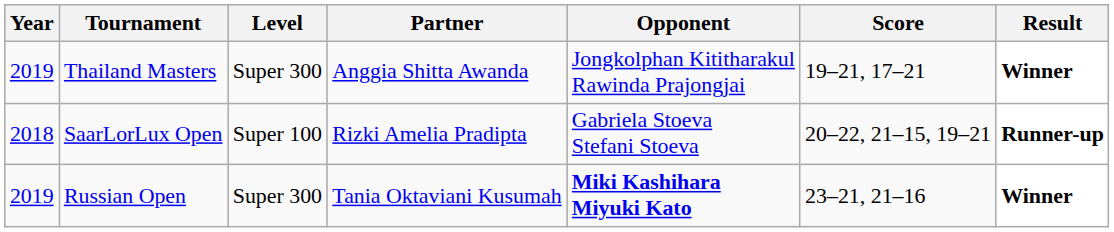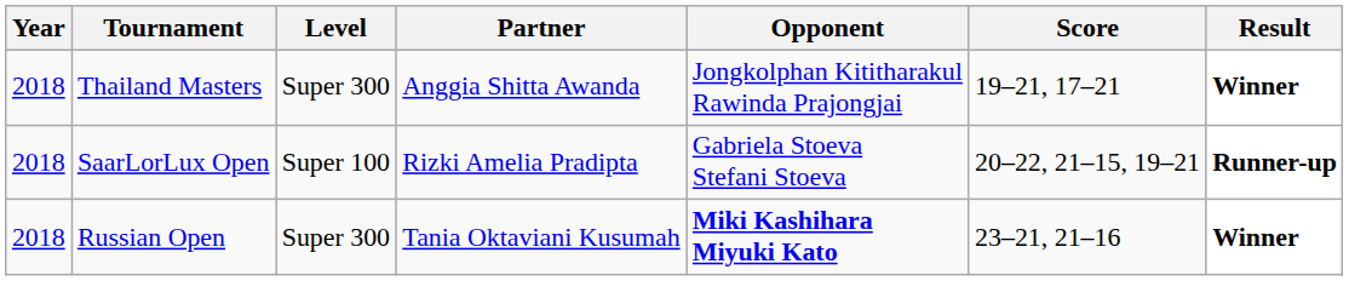Thailand Masters | Year: 2019 -> 2018
Russian Open | Year: 2019 -> 2018
